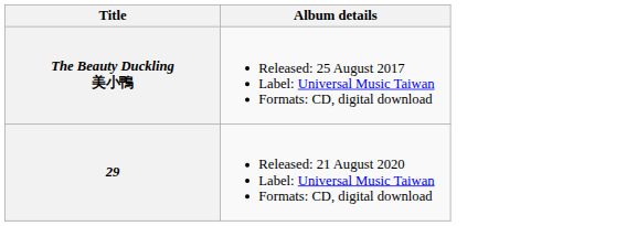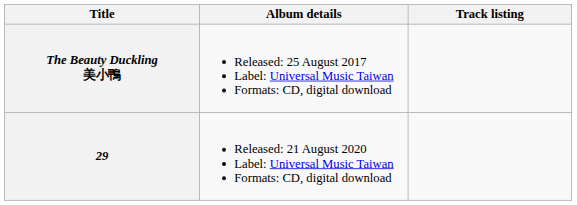+ column: Track listing
